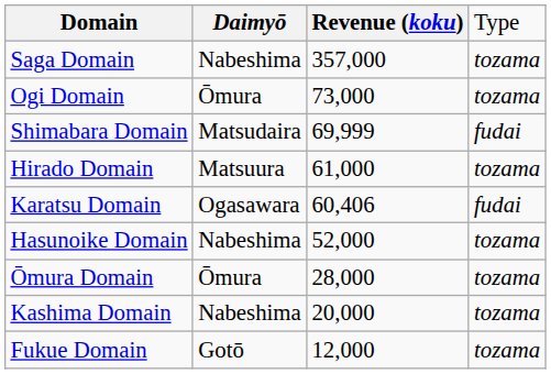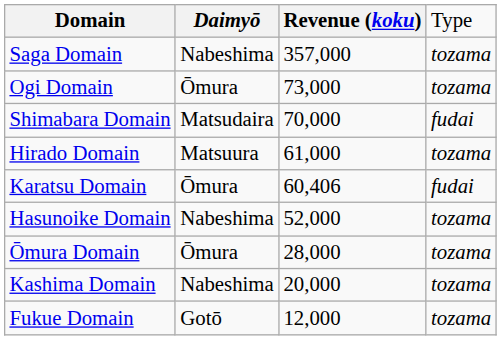Shimabara Domain | column 3: 69,999 -> 70,000
Karatsu Domain | column 2: Ogasawara -> Ōmura
